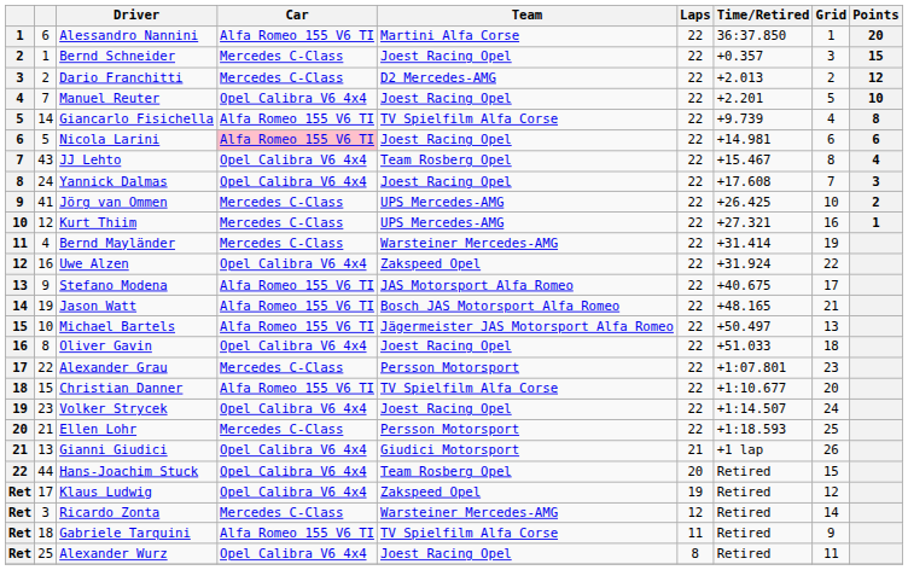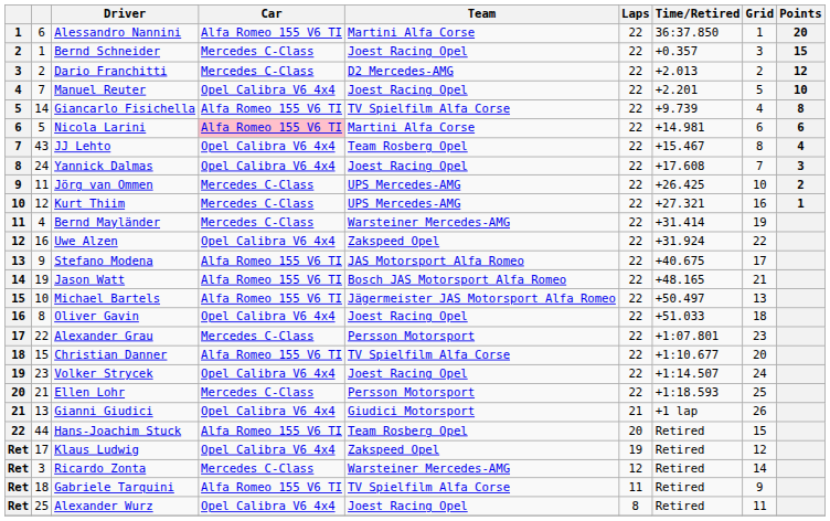Nicola Larini | Team: Joest Racing Opel -> Martini Alfa Corse
Jörg van Ommen | column 2: 41 -> 11
Hans-Joachim Stuck | Car: Opel Calibra V6 4x4 -> Alfa Romeo 155 V6 TI
